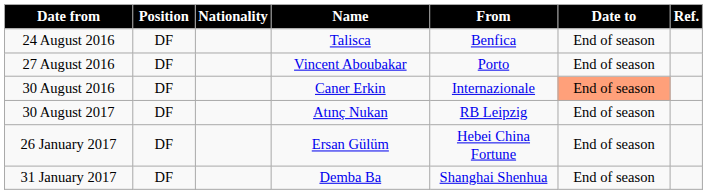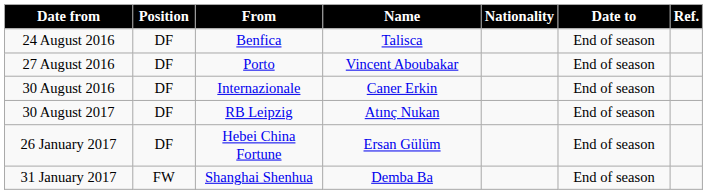columns swapped: Nationality <-> From
30 August 2016 | Date to: lightsalmon background -> no background
31 January 2017 | Position: DF -> FW
